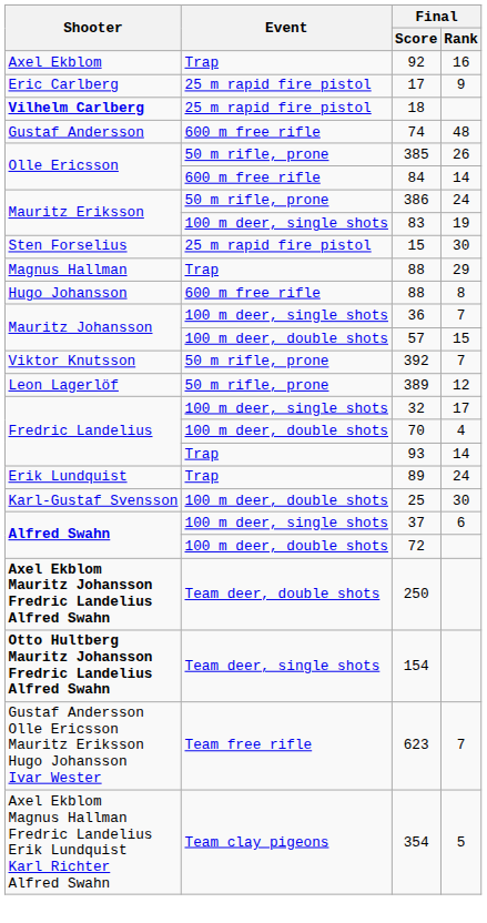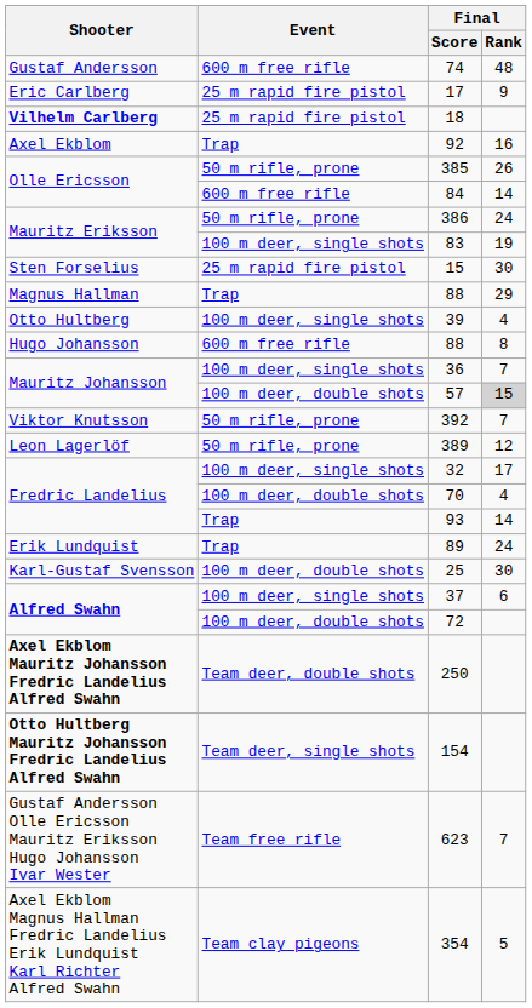rows swapped: 74 <-> 92
+ row: Otto Hultberg | 100 m deer, single shots | 39 | 4
57 | Final / Rank: no background -> lightgrey background
